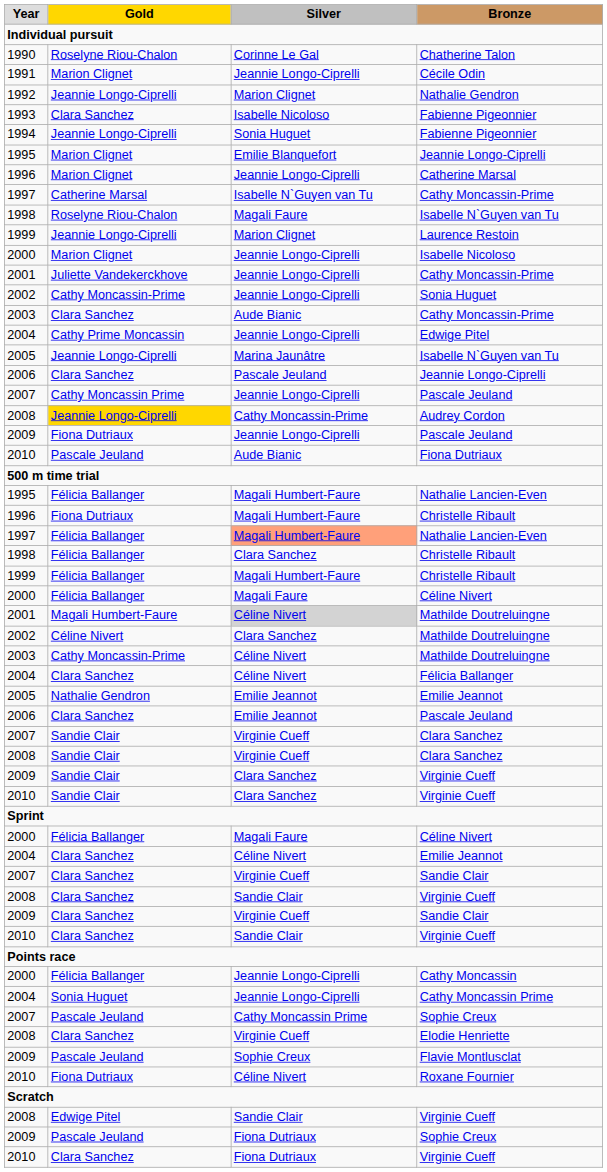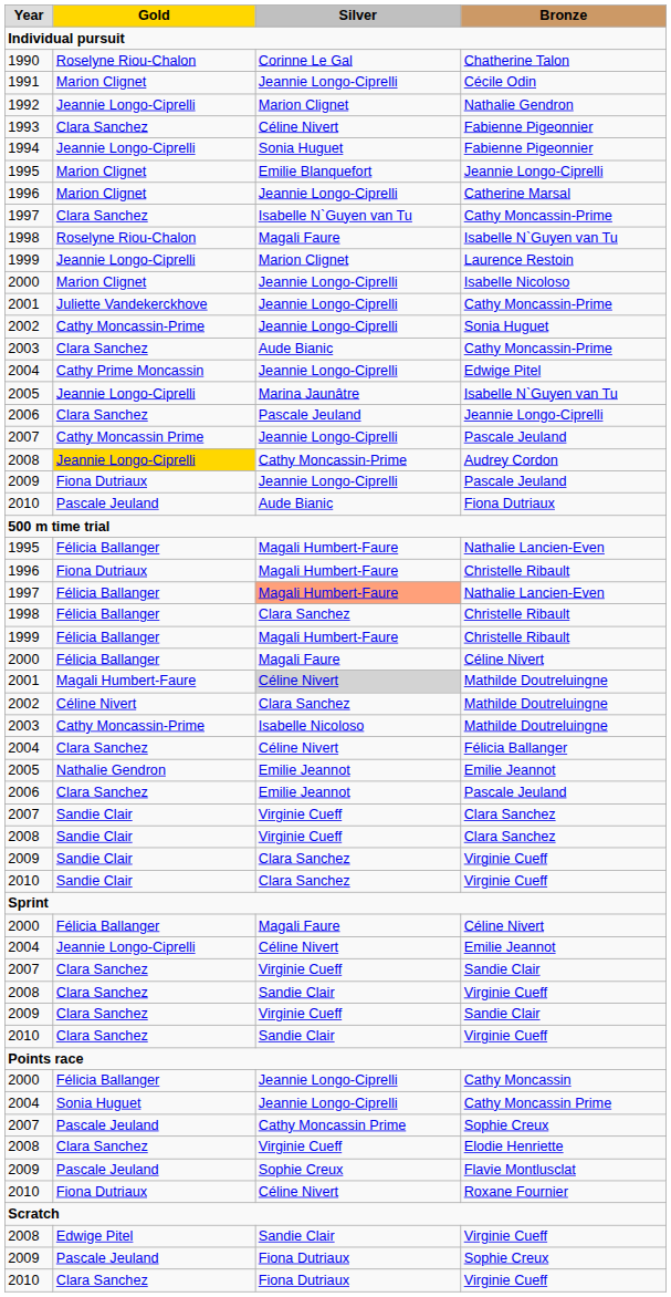1993 / Fabienne Pigeonnier | Silver: Isabelle Nicoloso -> Céline Nivert
1997 / Cathy Moncassin-Prime | Gold: Catherine Marsal -> Clara Sanchez
2003 / Mathilde Doutreluingne | Silver: Céline Nivert -> Isabelle Nicoloso
2004 / Emilie Jeannot | Gold: Clara Sanchez -> Jeannie Longo-Ciprelli
